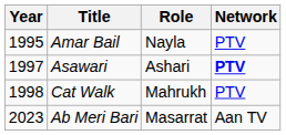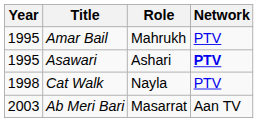Amar Bail | Role: Nayla -> Mahrukh
Asawari | Year: 1997 -> 1995
Cat Walk | Role: Mahrukh -> Nayla
Ab Meri Bari | Year: 2023 -> 2003
